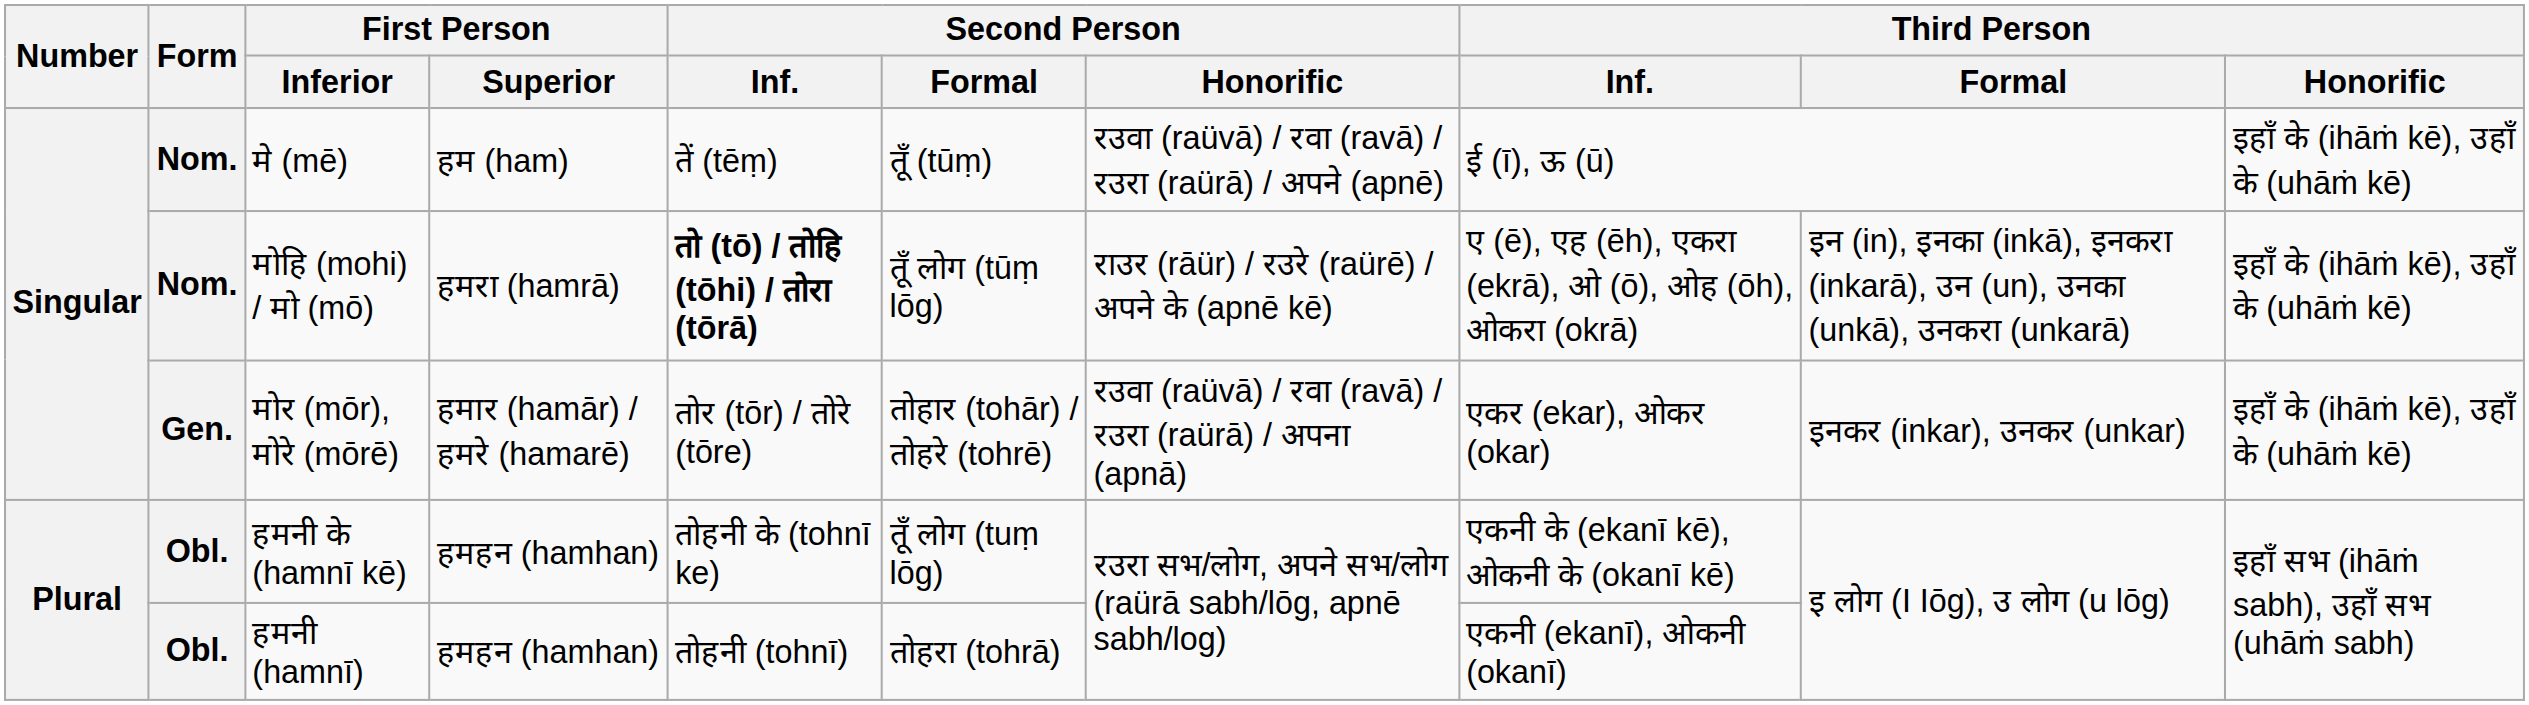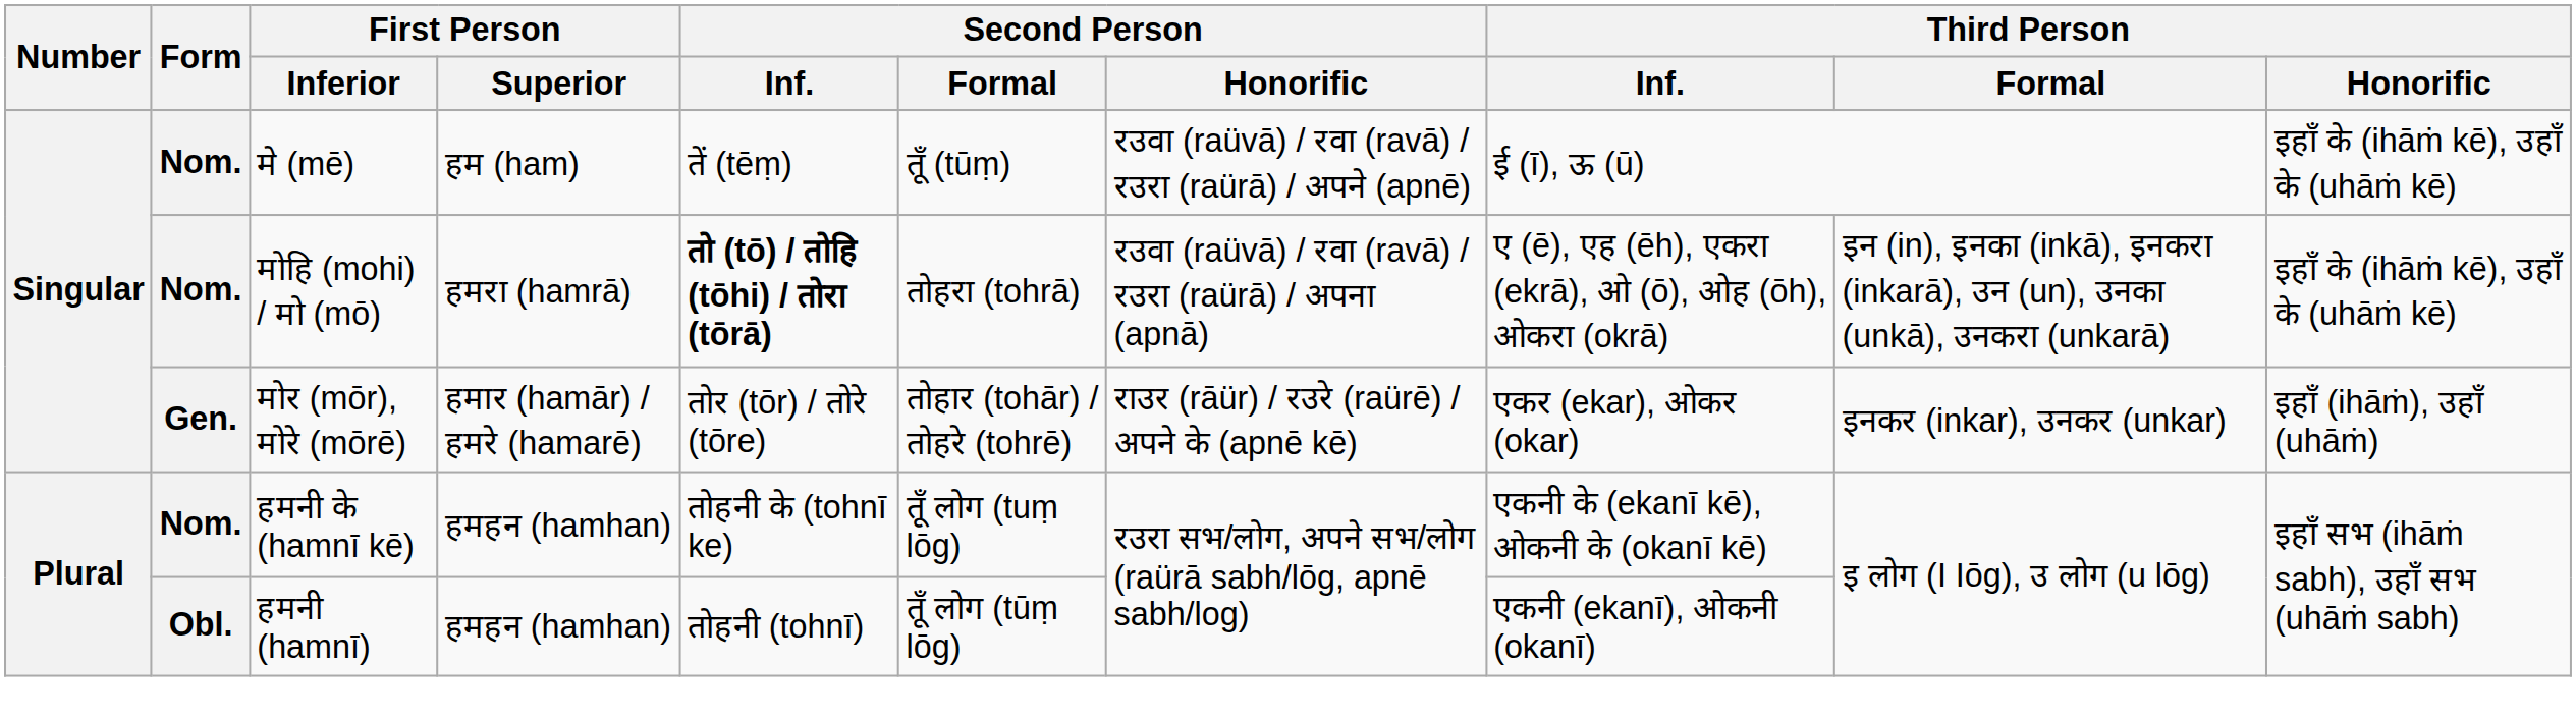मोहि (mohi) / मो (mō) | Second Person / Formal: तूँ लोग (tūṃ lōg) -> तोहरा (tohrā)
मोहि (mohi) / मो (mō) | Second Person / Honorific: राउर (rāür) / रउरे (raürē) / अपने के (apnē kē) -> रउवा (raüvā) / रवा (ravā) / रउरा (raürā) / अपना (apnā)
मोर (mōr), मोरे (mōrē) | Second Person / Honorific: रउवा (raüvā) / रवा (ravā) / रउरा (raürā) / अपना (apnā) -> राउर (rāür) / रउरे (raürē) / अपने के (apnē kē)
मोर (mōr), मोरे (mōrē) | Third Person / Honorific: इहाँ के (ihāṁ kē), उहाँ के (uhāṁ kē) -> इहाँ (ihāṁ), उहाँ (uhāṁ)
हमनी के (hamnī kē) | Form: Obl. -> Nom.
हमनी (hamnī) | Second Person / Formal: तोहरा (tohrā) -> तूँ लोग (tūṃ lōg)
